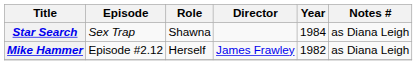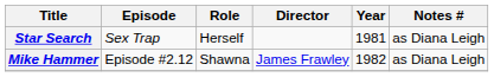Star Search | Role: Shawna -> Herself
Star Search | Year: 1984 -> 1981
Mike Hammer | Role: Herself -> Shawna
